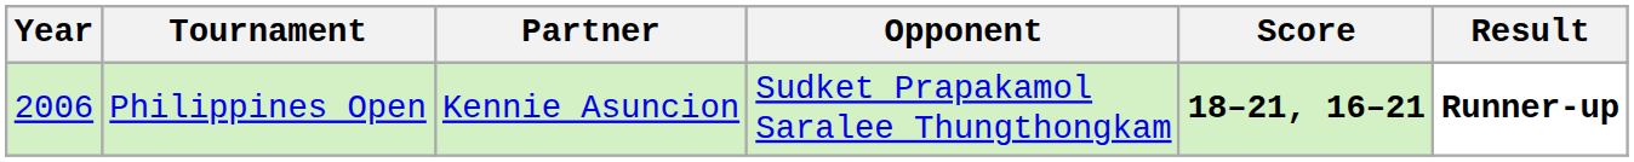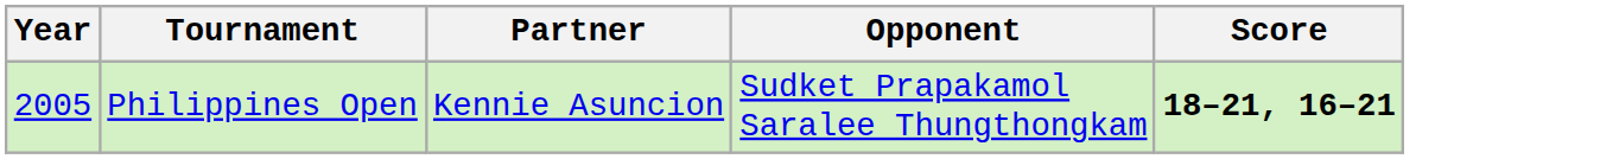- column: Result | Runner-up
Philippines Open | Year: 2006 -> 2005
